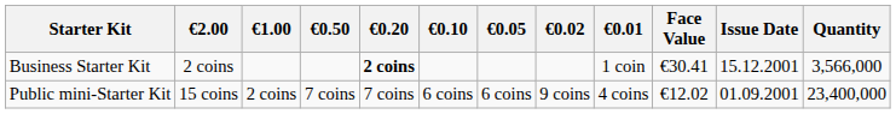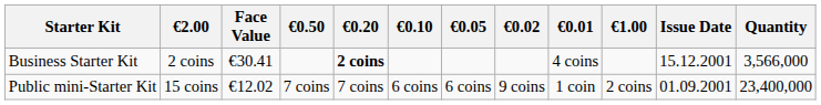columns swapped: €1.00 <-> Face Value
Business Starter Kit | €0.01: 1 coin -> 4 coins
Public mini-Starter Kit | €0.01: 4 coins -> 1 coin
